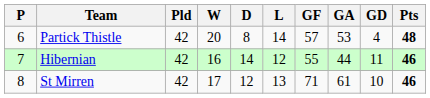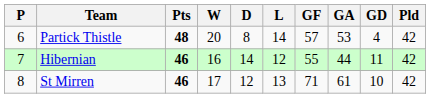columns swapped: Pld <-> Pts
